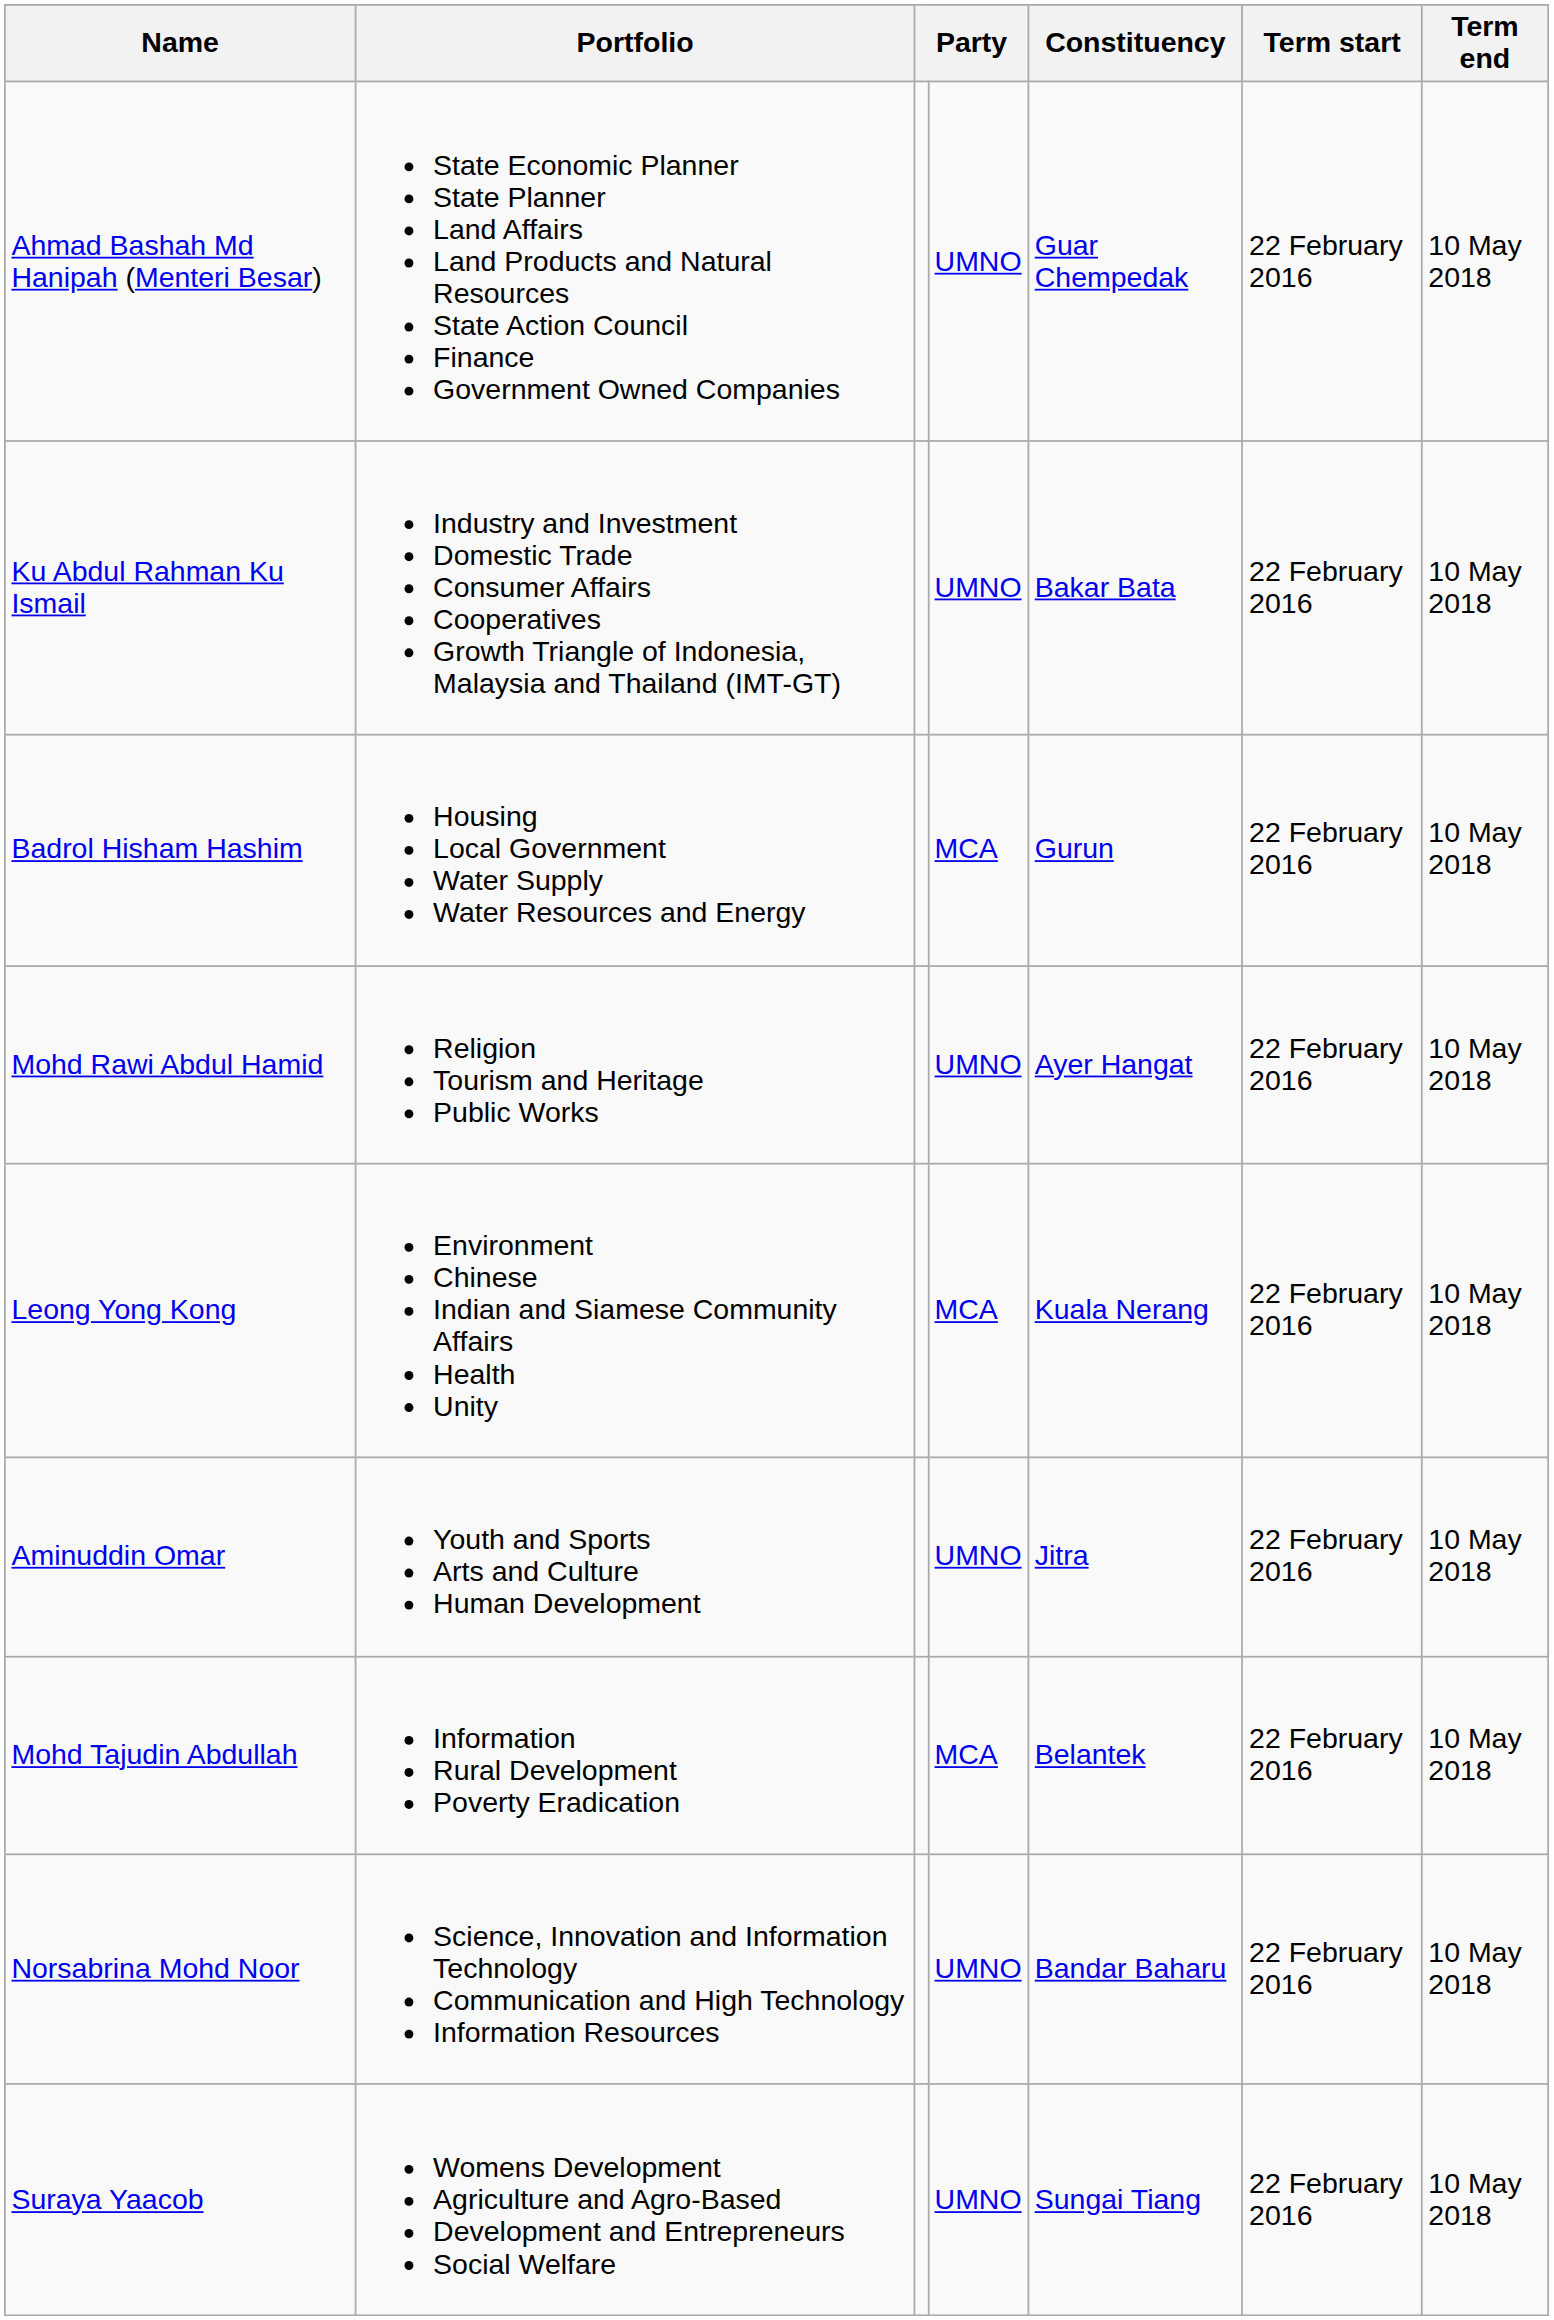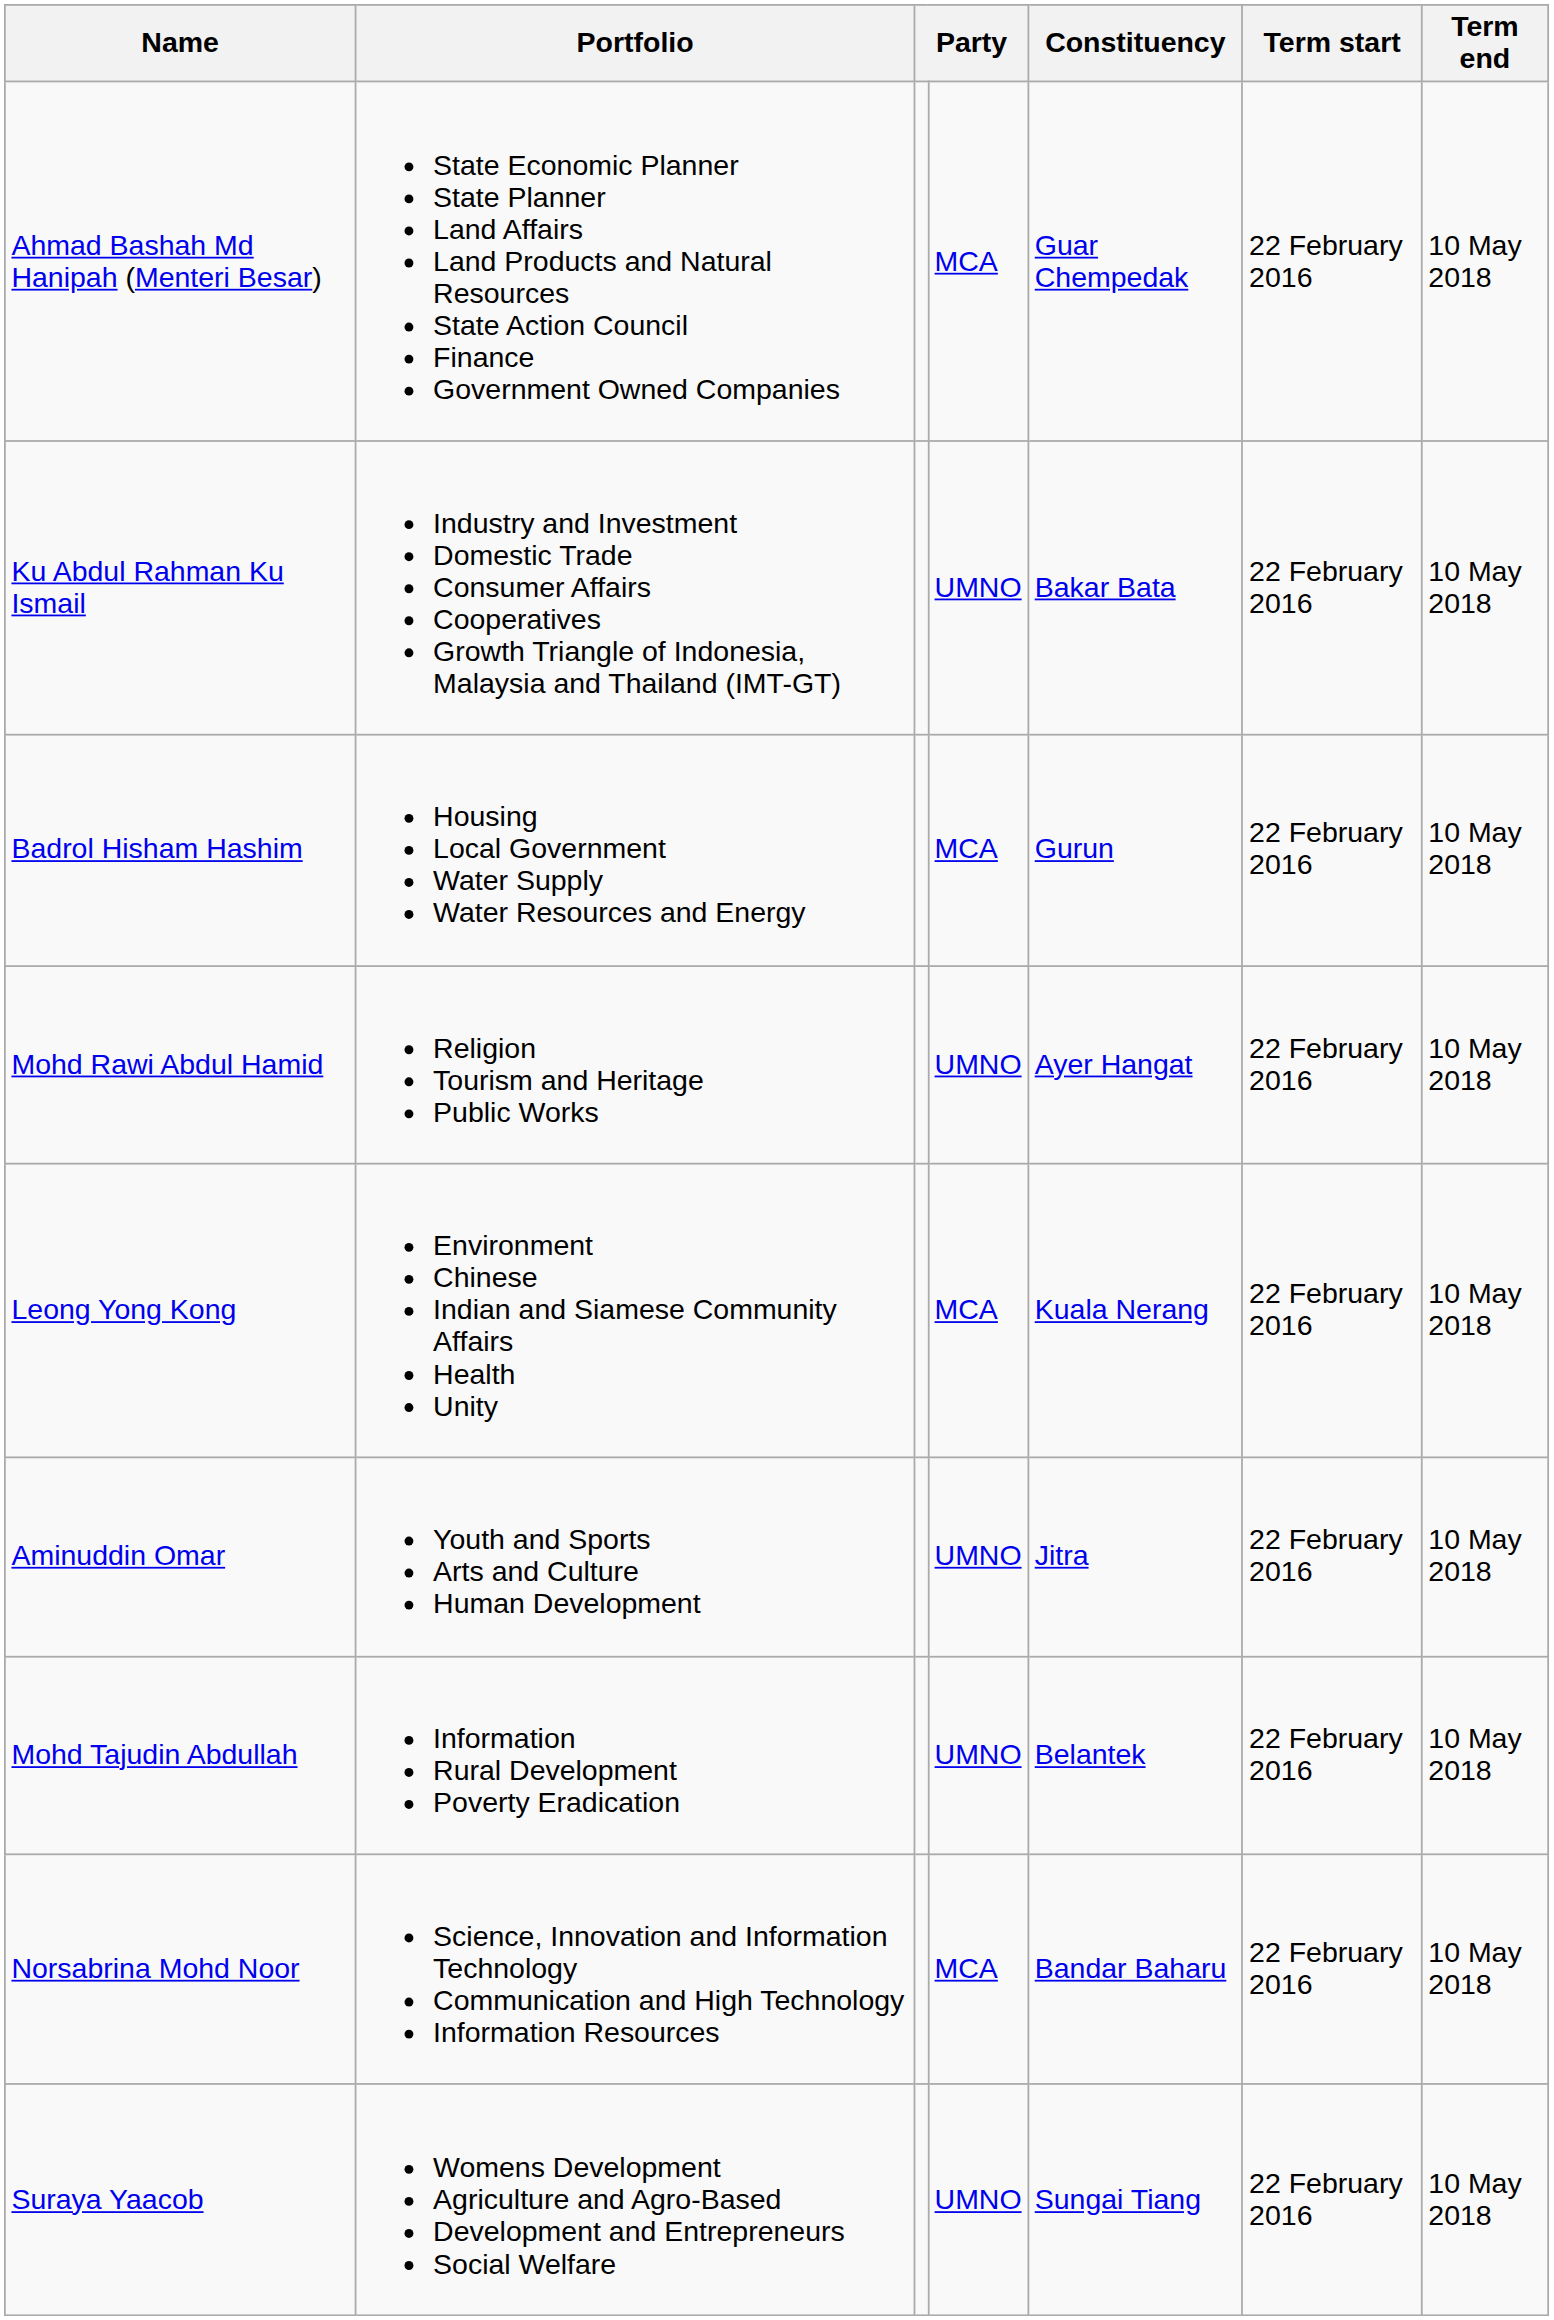Ahmad Bashah Md Hanipah (Menteri Besar) | column 4: UMNO -> MCA
Mohd Tajudin Abdullah | column 4: MCA -> UMNO
Norsabrina Mohd Noor | column 4: UMNO -> MCA
